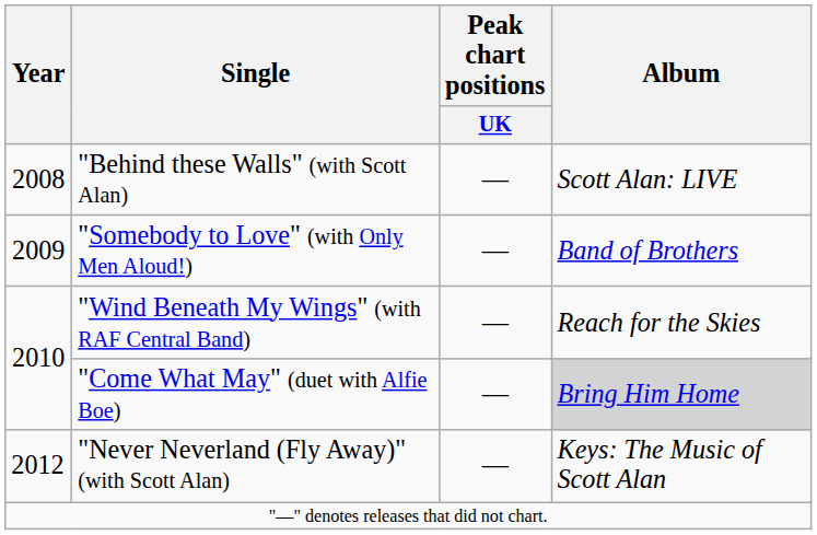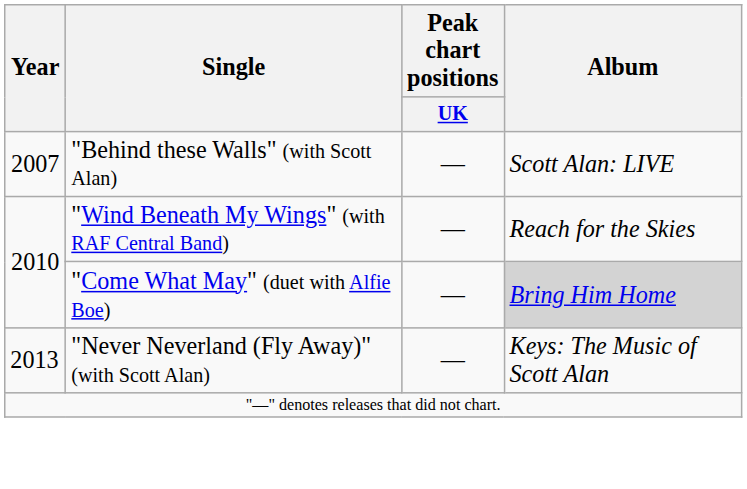"Behind these Walls" (with Scott Alan) | Year: 2008 -> 2007
- row: 2009 | "Somebody to Love" (with Only Men Aloud!) | — | Band of Brothers
"Never Neverland (Fly Away)" (with Scott Alan) | Year: 2012 -> 2013
